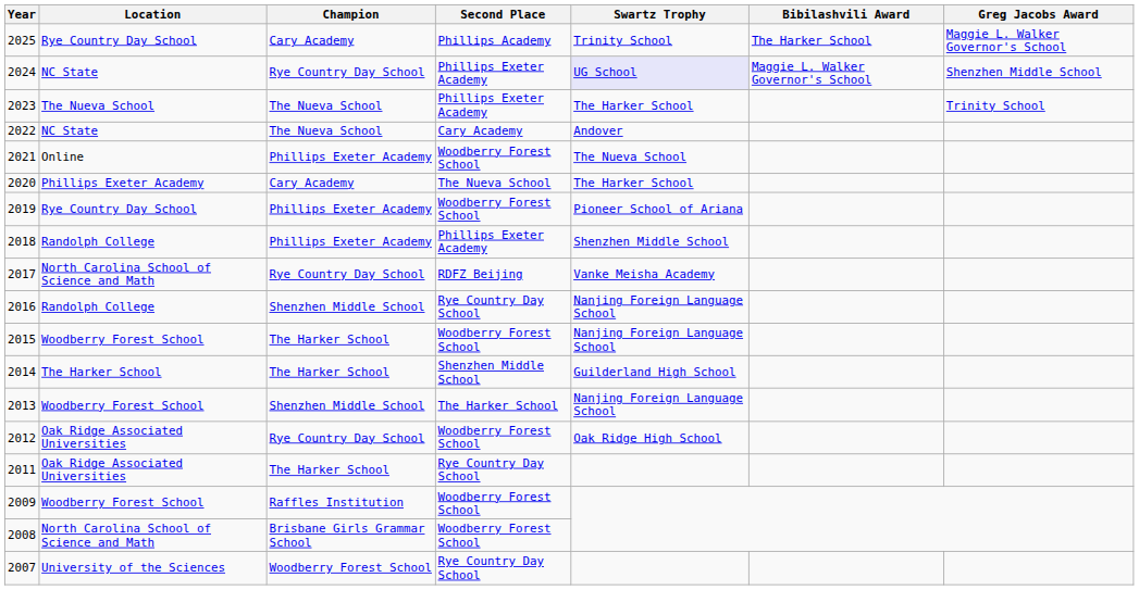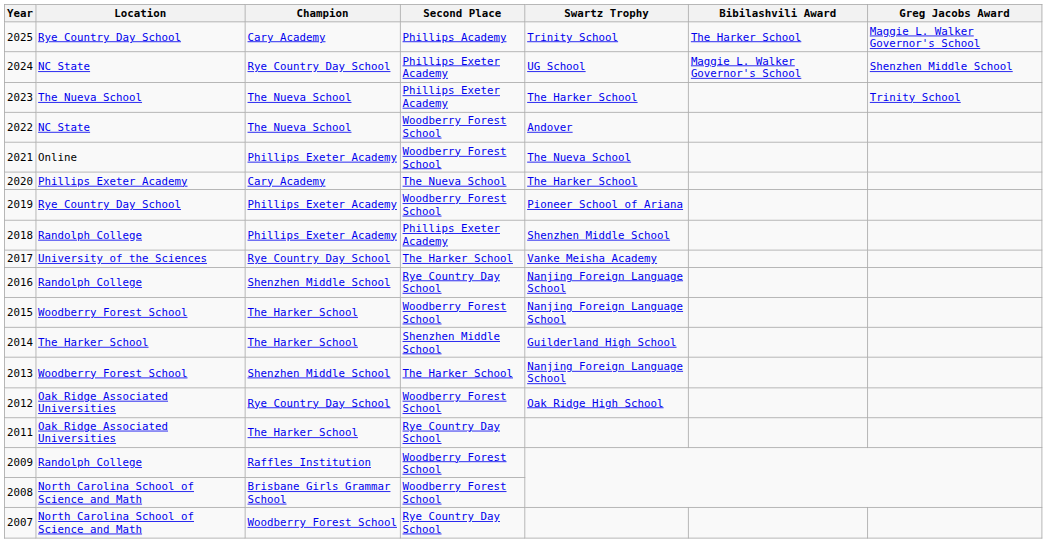2024 | Swartz Trophy: lavender background -> no background
2022 | Second Place: Cary Academy -> Woodberry Forest School
2017 | Location: North Carolina School of Science and Math -> University of the Sciences
2017 | Second Place: RDFZ Beijing -> The Harker School
2009 | Location: Woodberry Forest School -> Randolph College
2007 | Location: University of the Sciences -> North Carolina School of Science and Math
